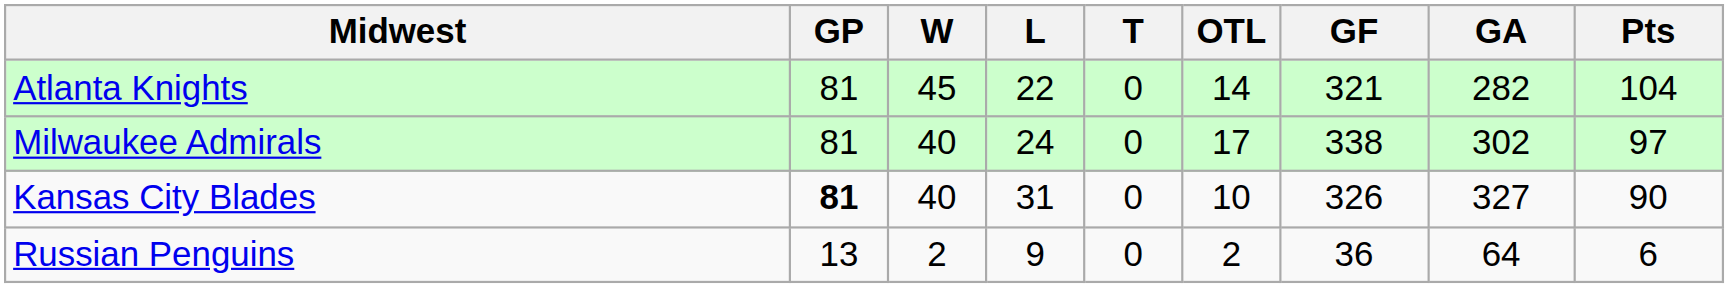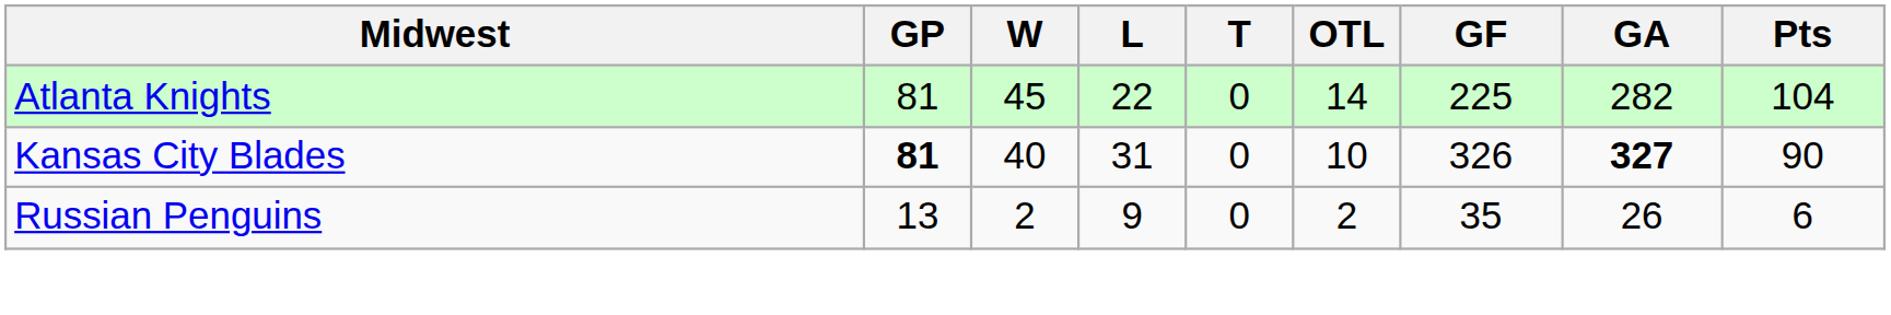Atlanta Knights | GF: 321 -> 225
- row: Milwaukee Admirals | 81 | 40 | 24 | 0 | 17 | 338 | 302 | 97
Kansas City Blades | GA: normal -> bold
Russian Penguins | GF: 36 -> 35
Russian Penguins | GA: 64 -> 26
